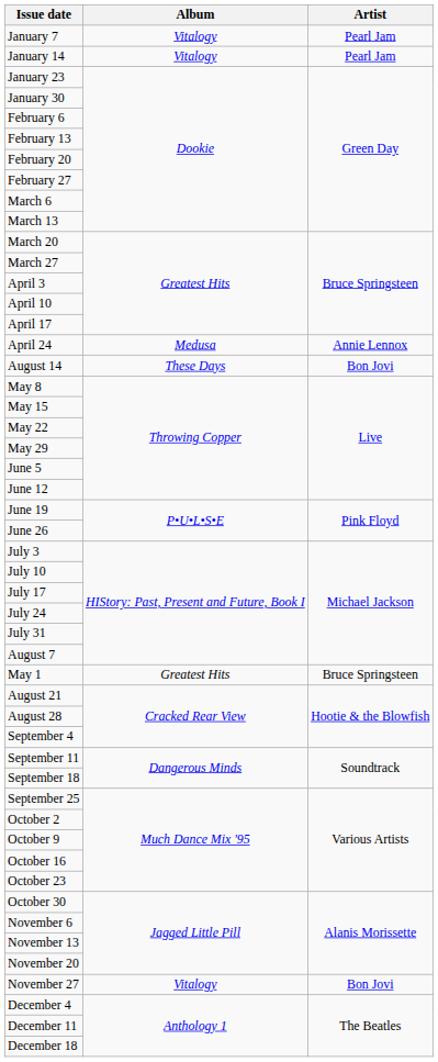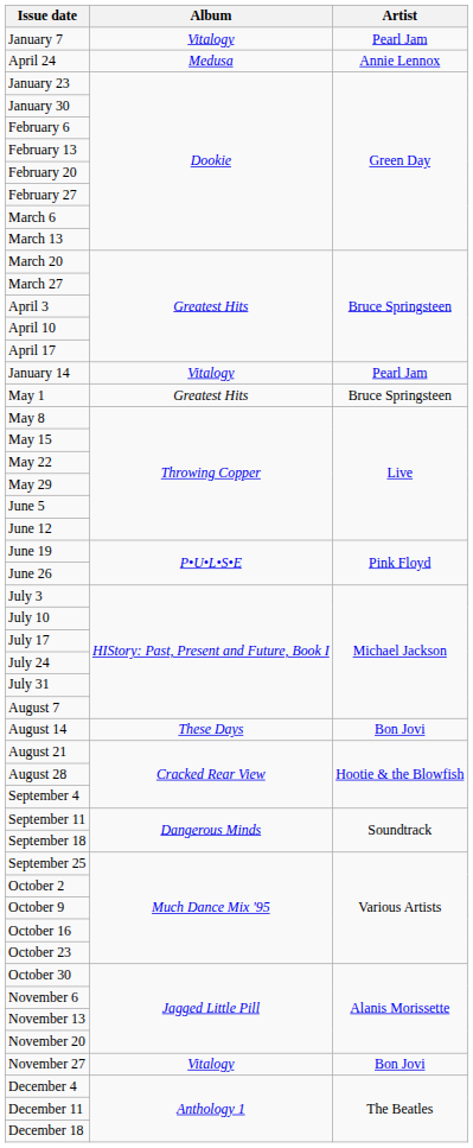rows swapped: January 14 <-> April 24
rows swapped: May 1 <-> August 14
